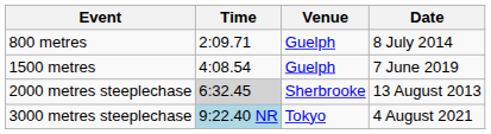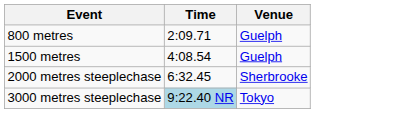- column: Date | 8 July 2014 | 7 June 2019 | 13 August 2013 | 4 August 2021
2000 metres steeplechase | Time: lightgrey background -> no background
